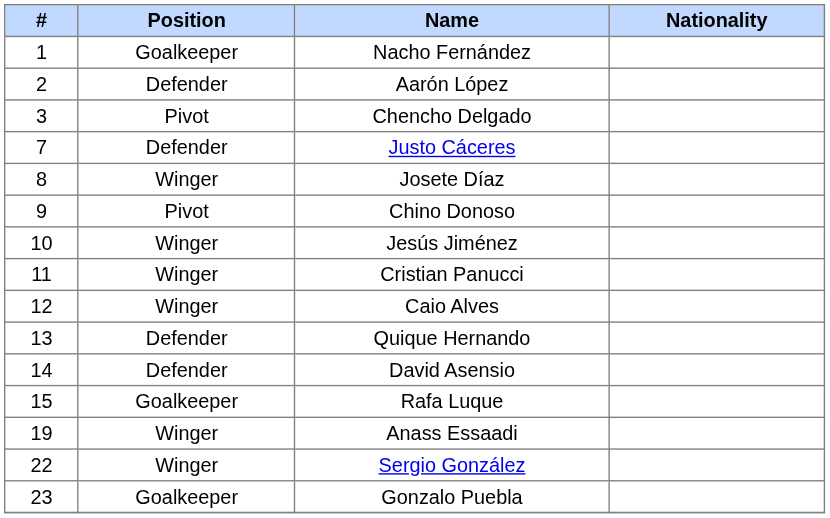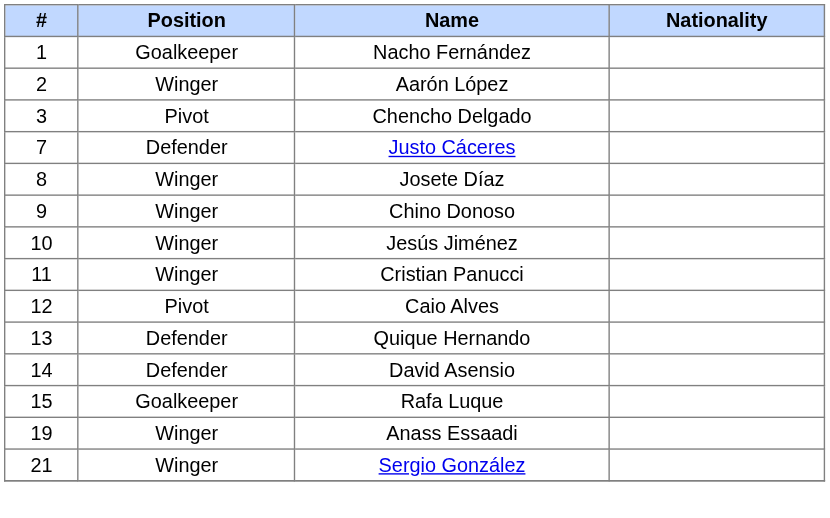Aarón López | Position: Defender -> Winger
Chino Donoso | Position: Pivot -> Winger
Caio Alves | Position: Winger -> Pivot
Sergio González | #: 22 -> 21
- row: 23 | Goalkeeper | Gonzalo Puebla
